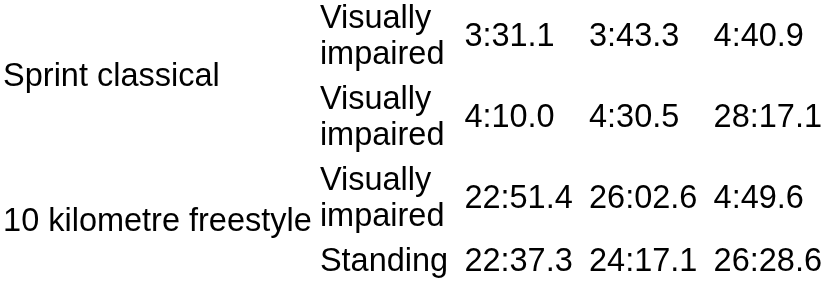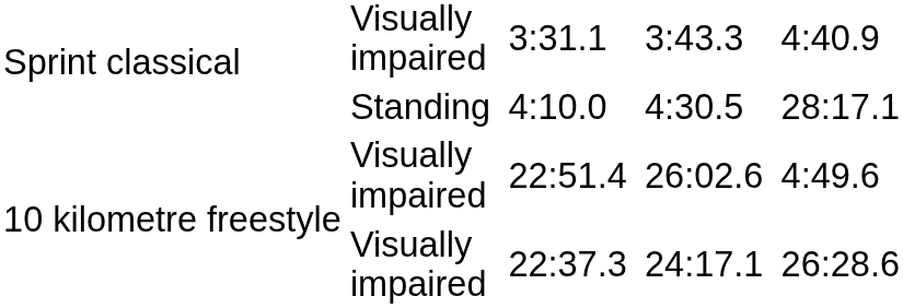4:10.0 | column 2: Visually impaired -> Standing
22:37.3 | column 2: Standing -> Visually impaired
